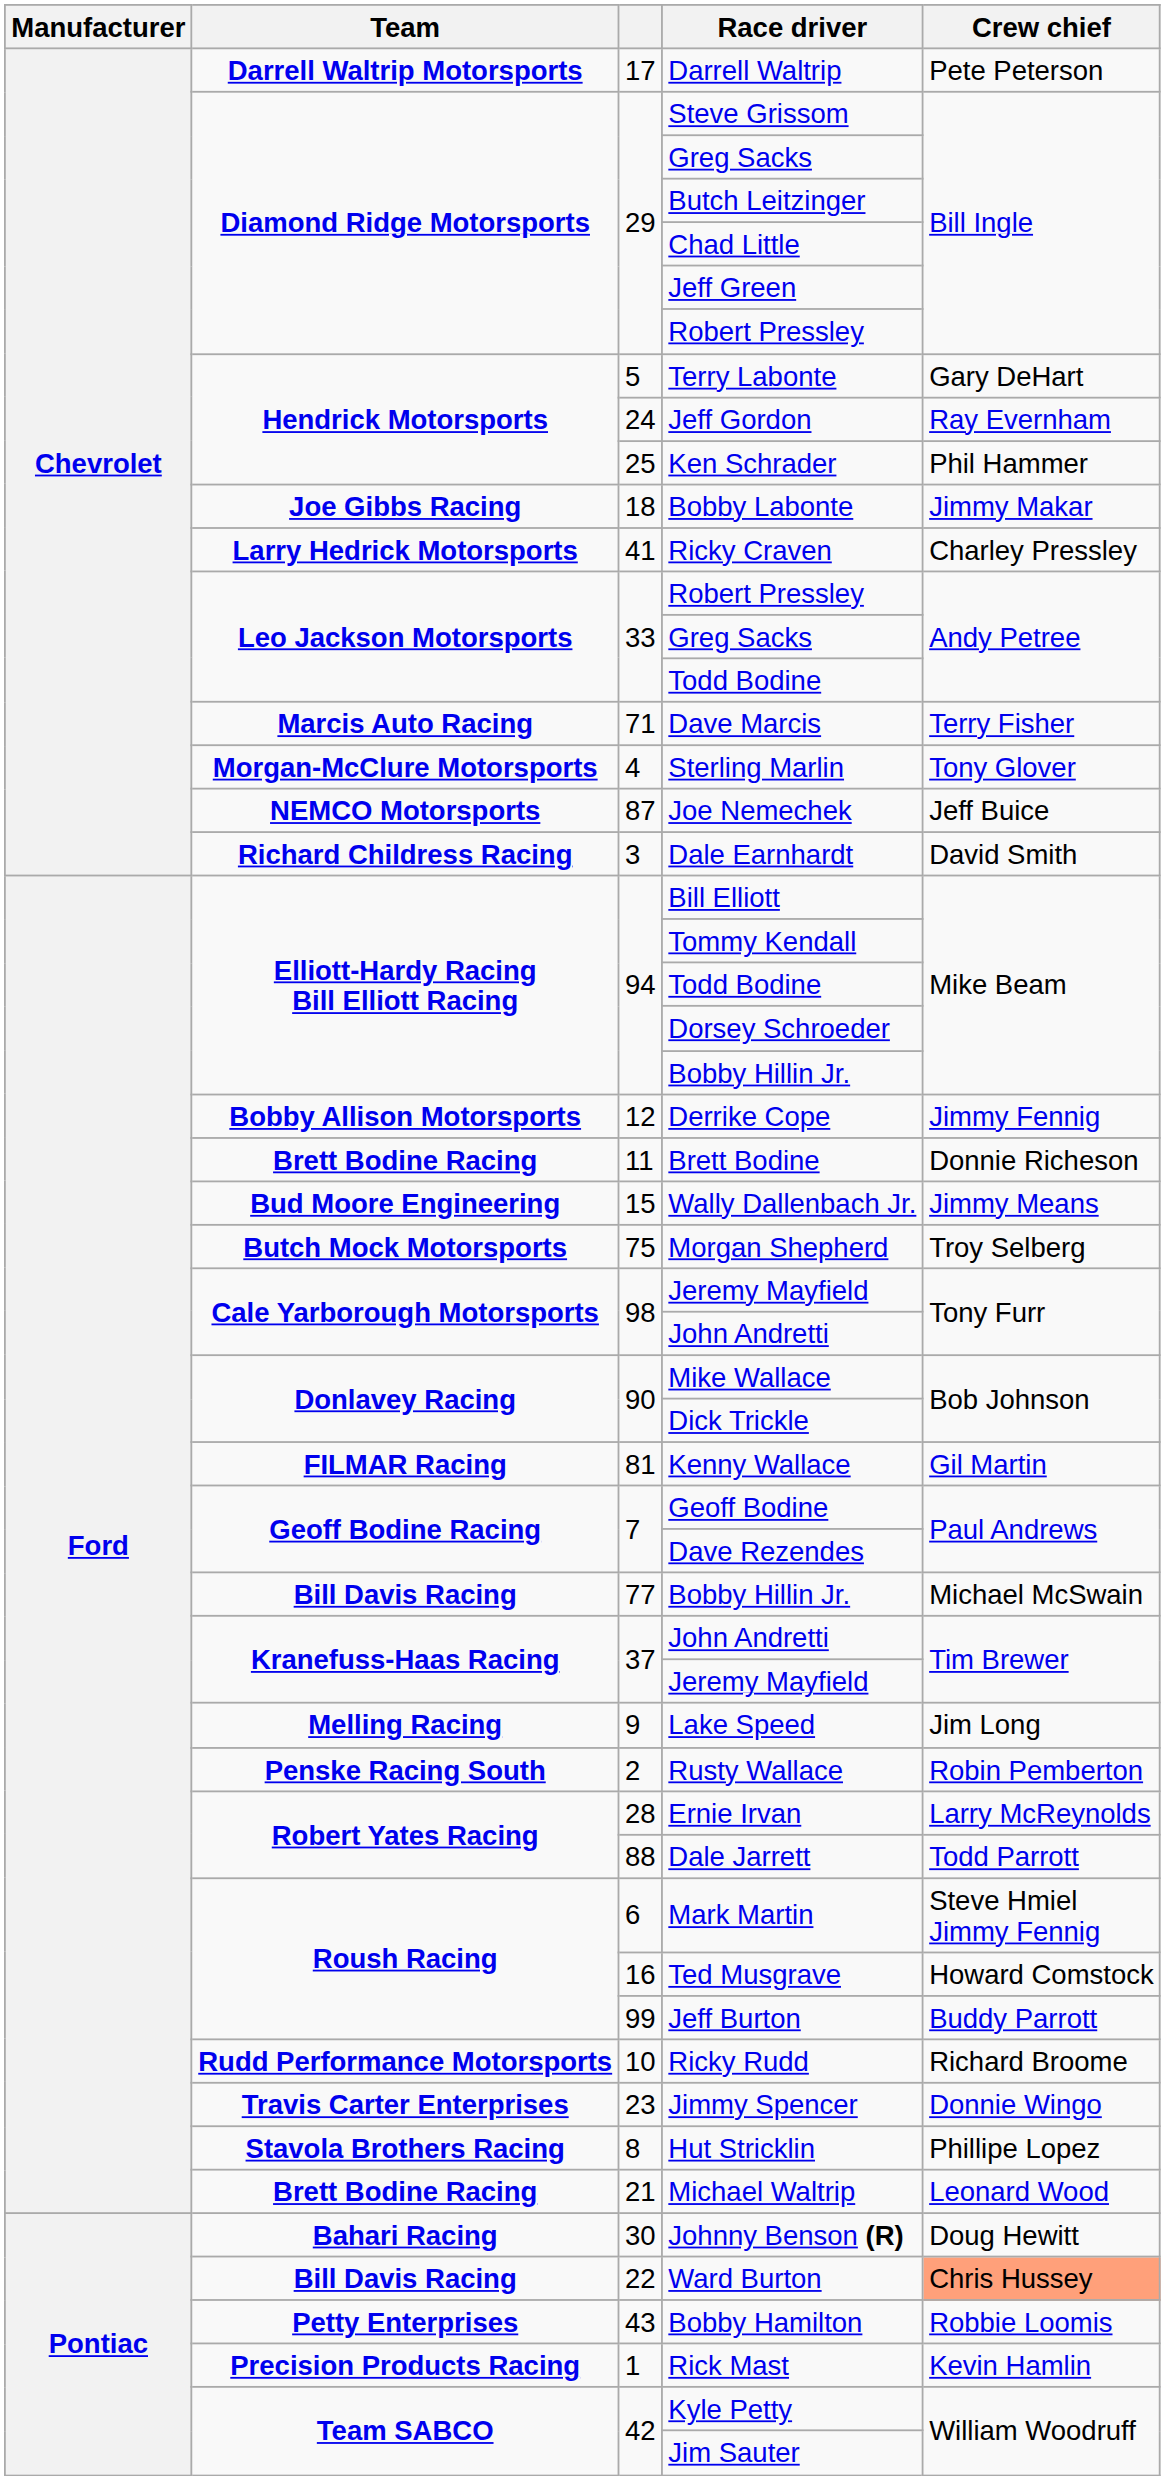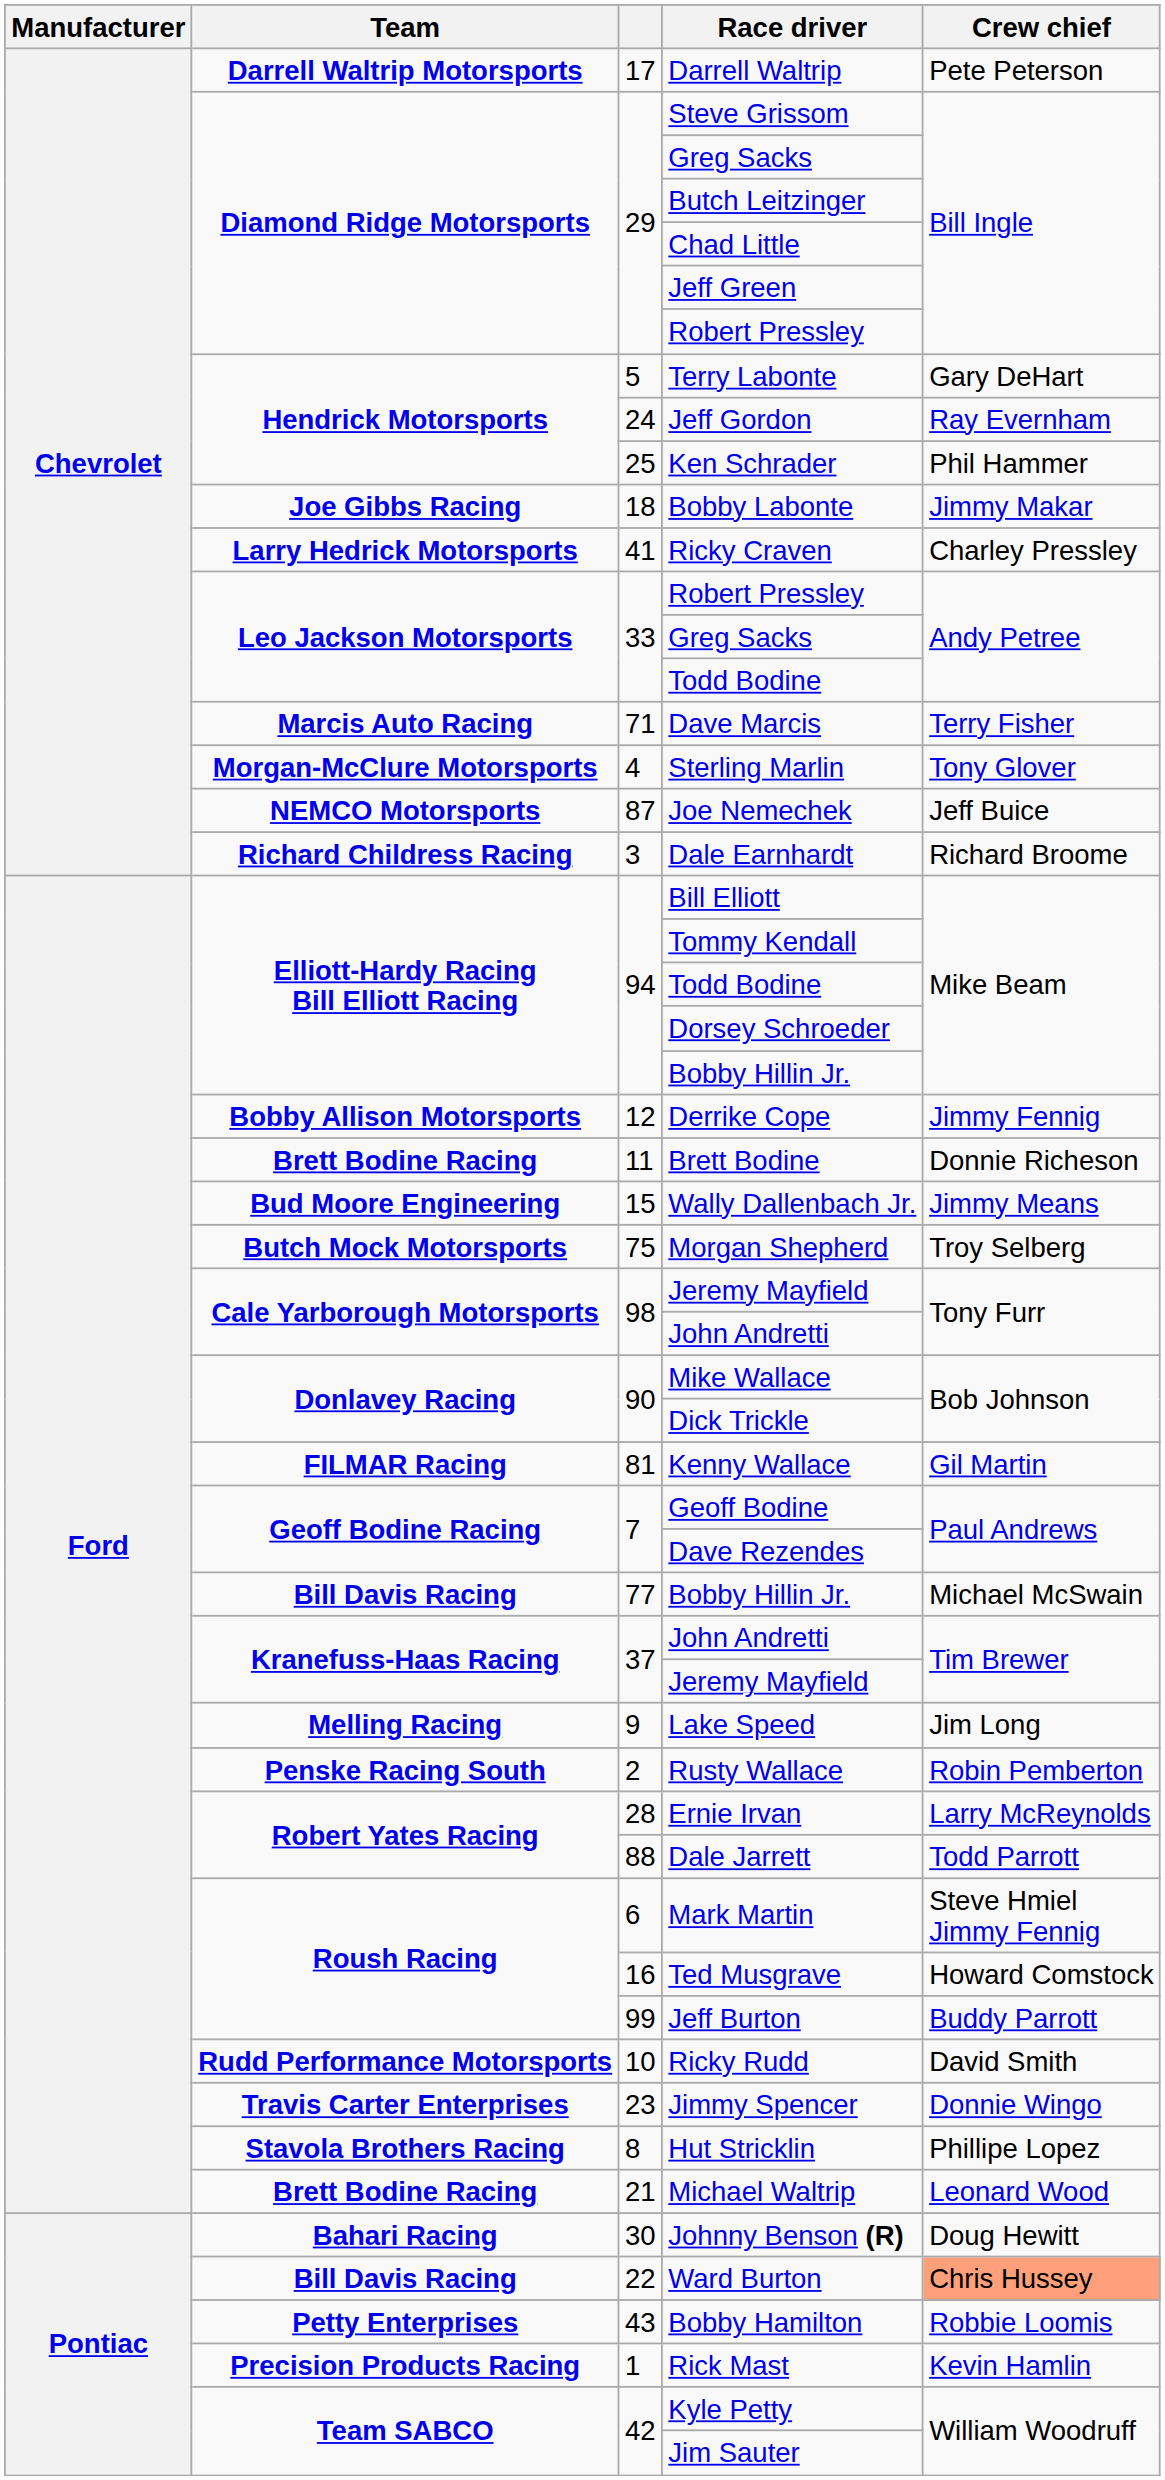Dale Earnhardt | Crew chief: David Smith -> Richard Broome
Ricky Rudd | Crew chief: Richard Broome -> David Smith
